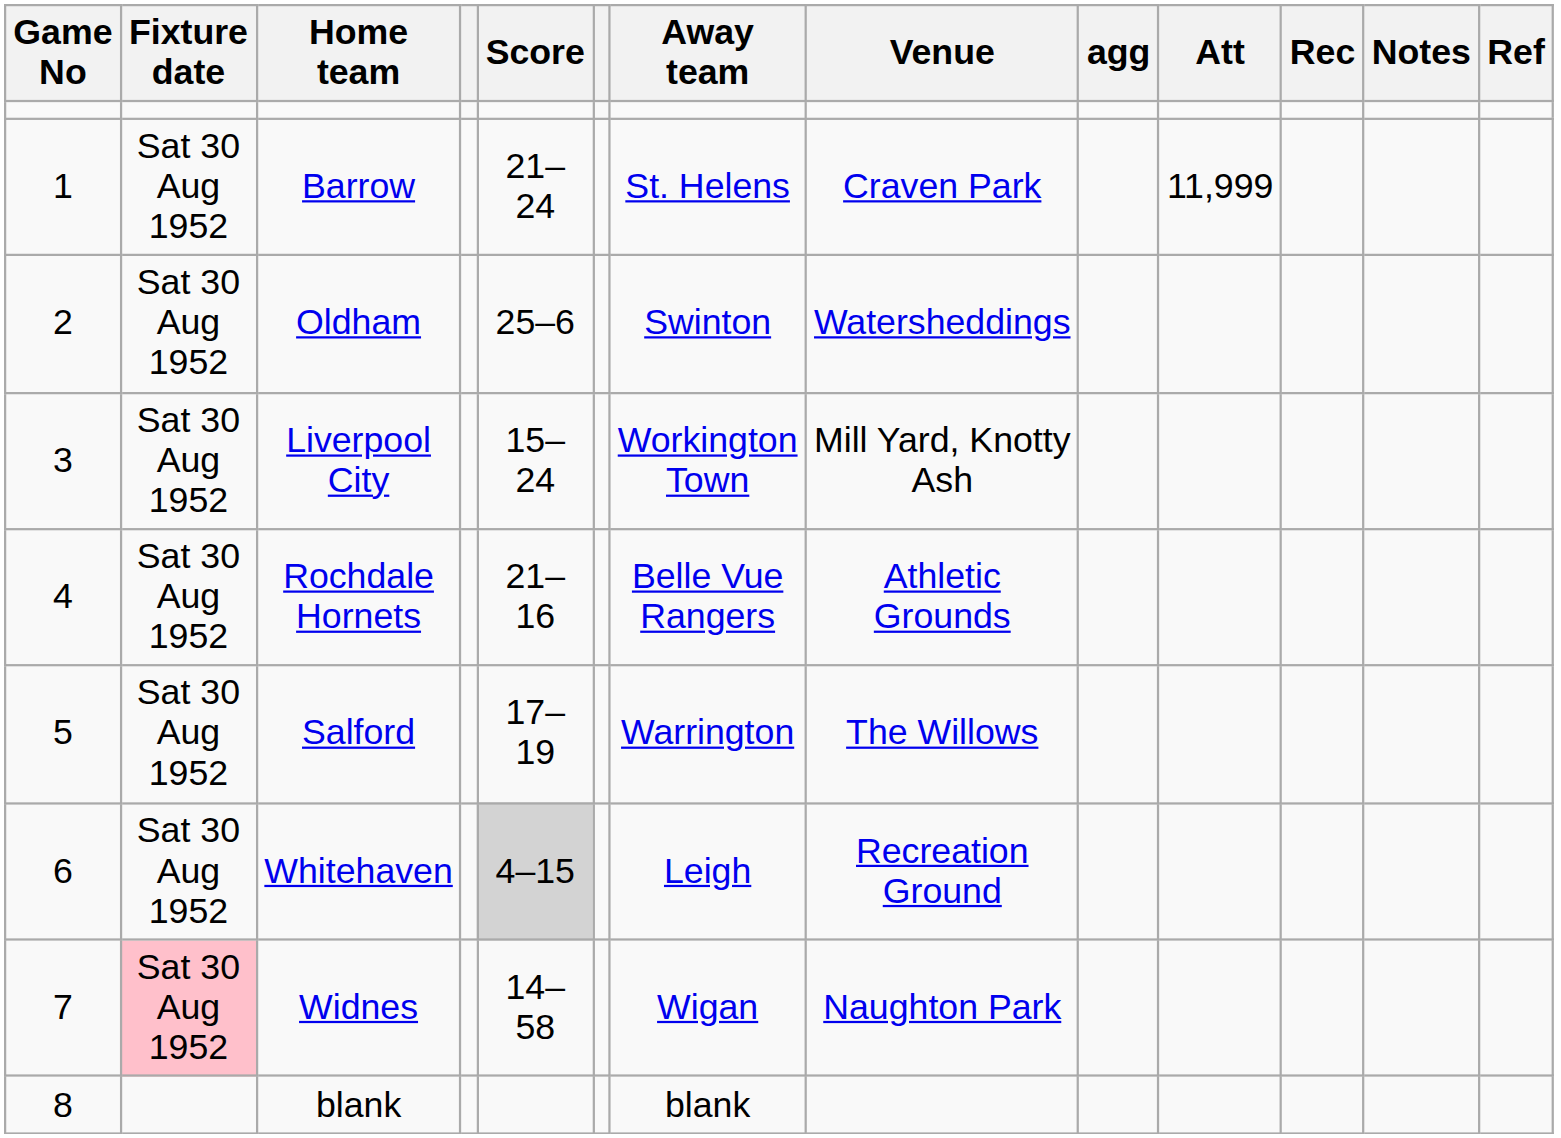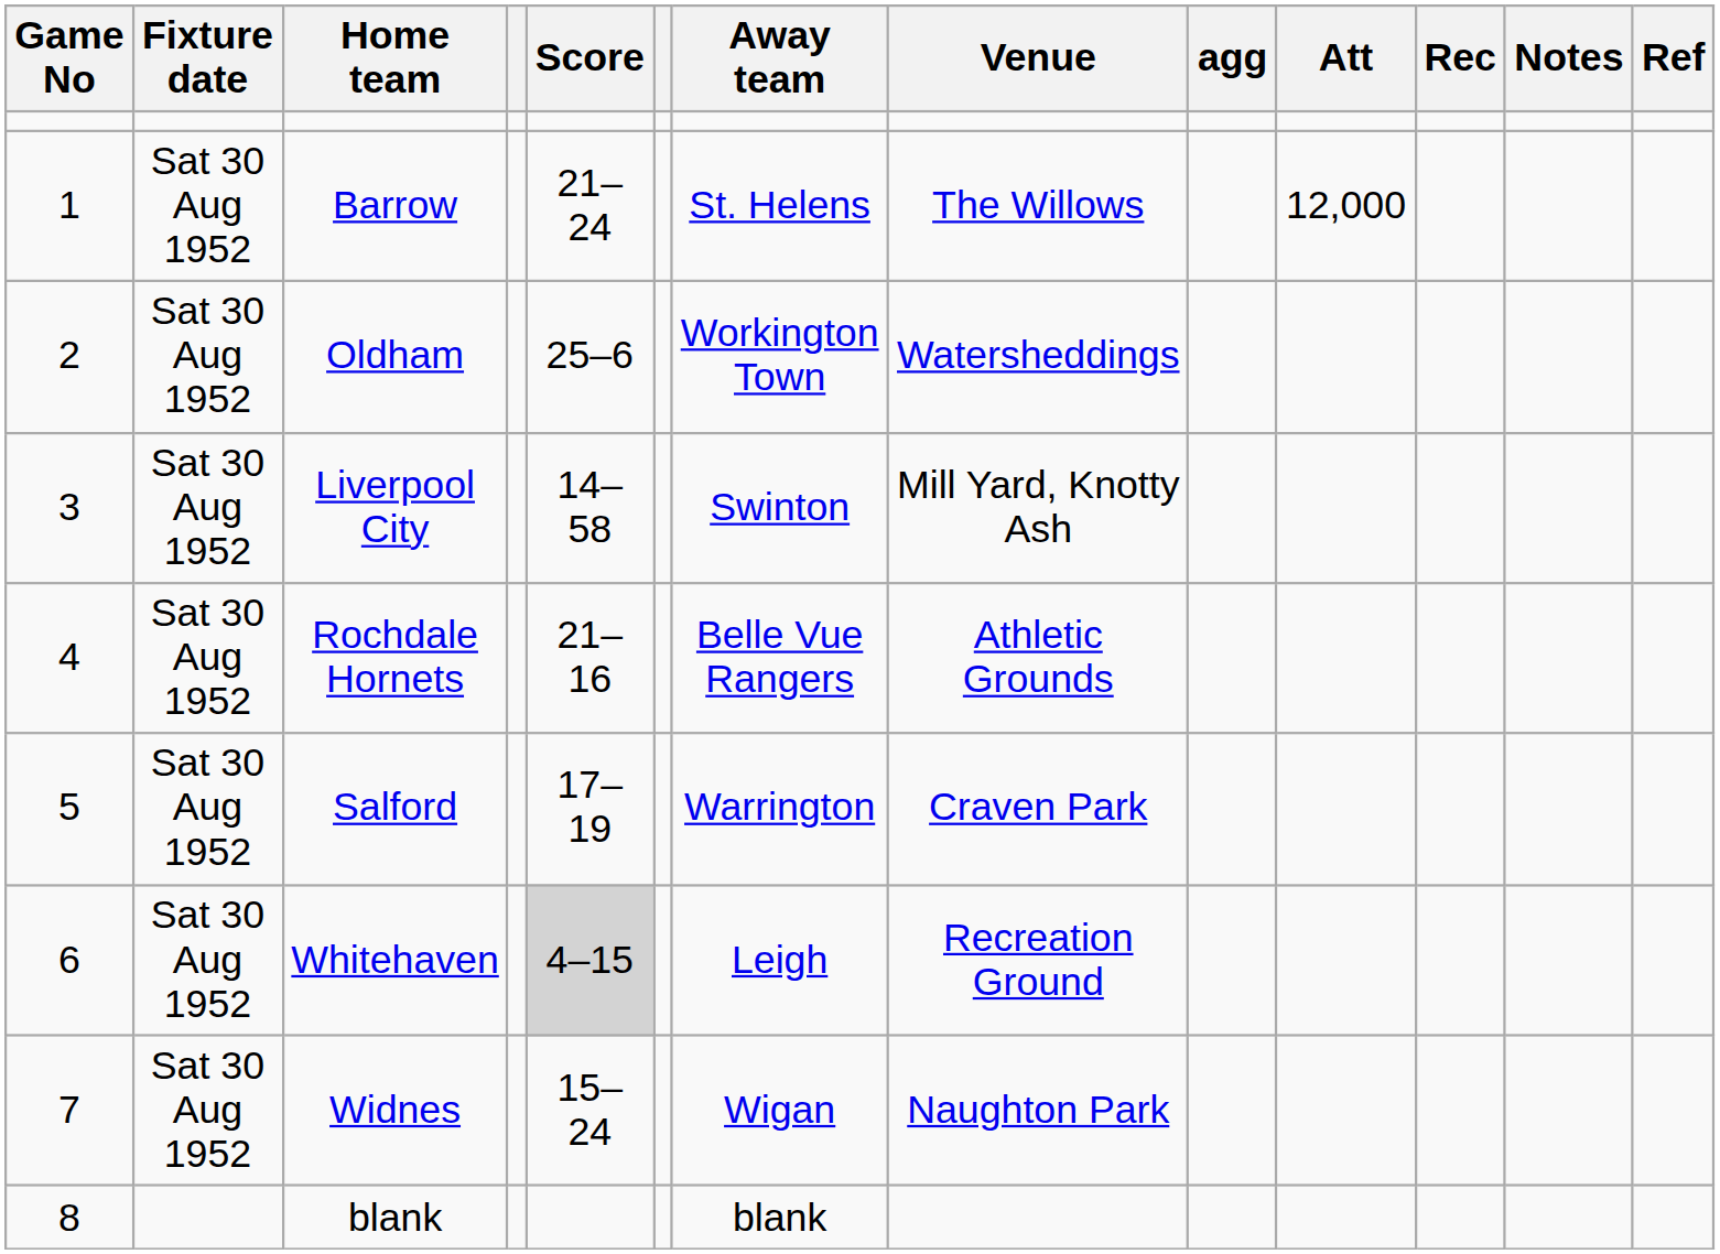Barrow | Venue: Craven Park -> The Willows
Barrow | Att: 11,999 -> 12,000
Oldham | Away team: Swinton -> Workington Town
Liverpool City | Score: 15–24 -> 14–58
Liverpool City | Away team: Workington Town -> Swinton
Salford | Venue: The Willows -> Craven Park
Widnes | Fixture date: pink background -> no background
Widnes | Score: 14–58 -> 15–24
